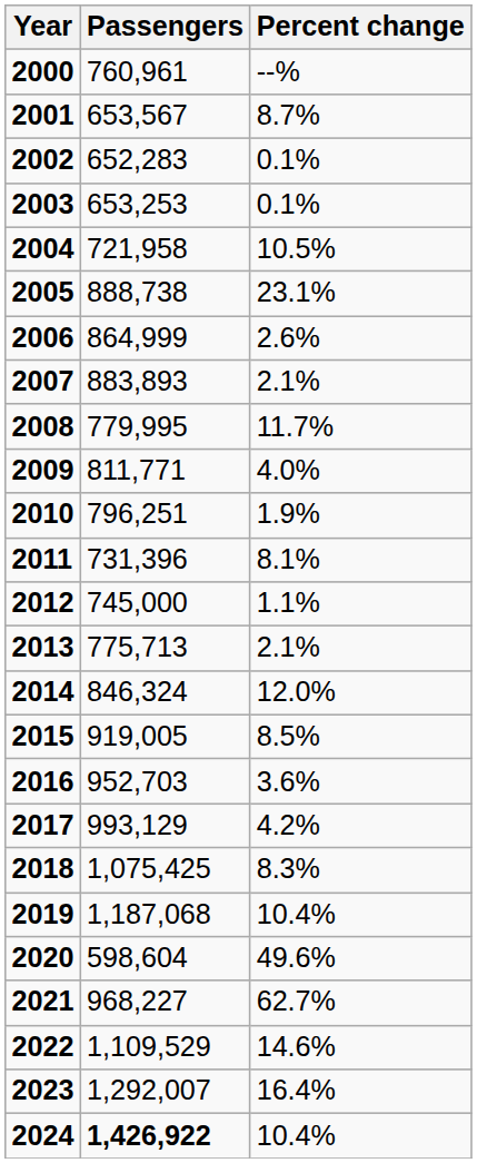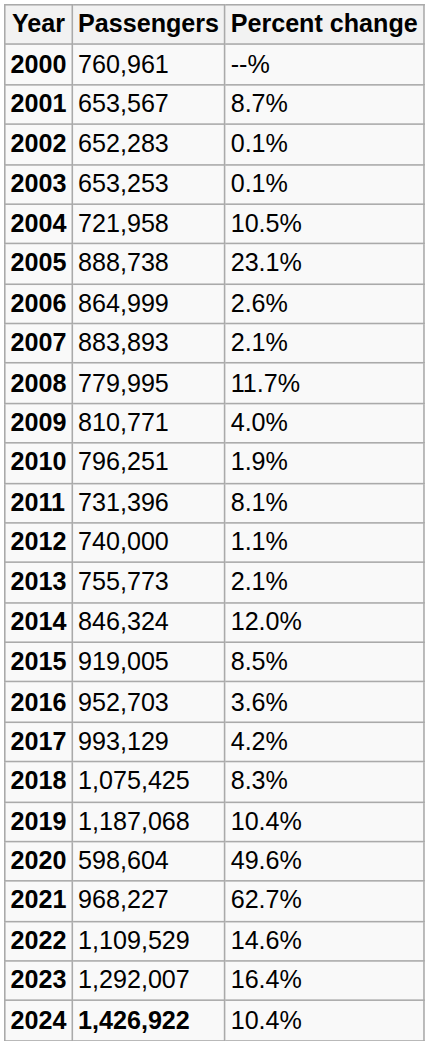2009 | Passengers: 811,771 -> 810,771
2012 | Passengers: 745,000 -> 740,000
2013 | Passengers: 775,713 -> 755,773
